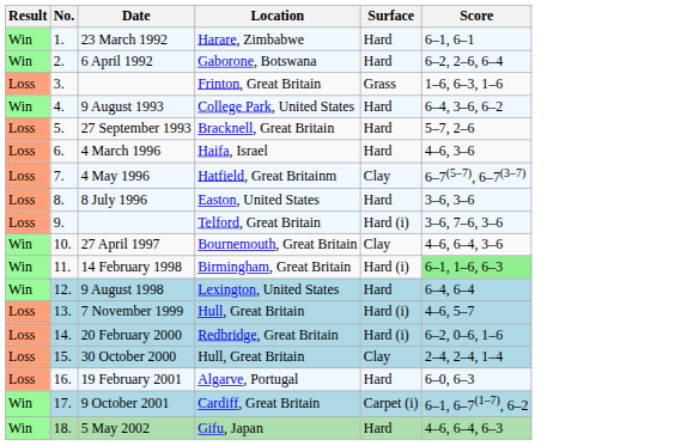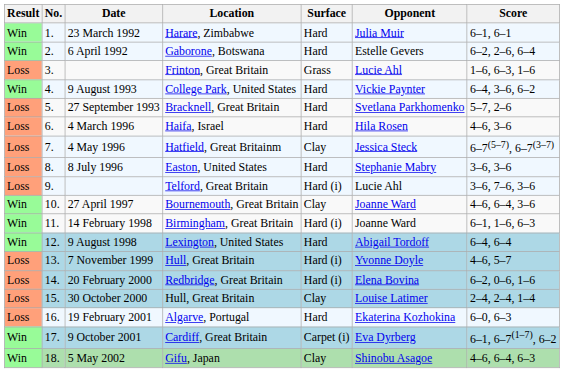+ column: Opponent | Julia Muir | Estelle Gevers | Lucie Ahl | Vickie Paynter | Svetlana Parkhomenko | Hila Rosen | Jessica Steck | Stephanie Mabry | Lucie Ahl | Joanne Ward | Joanne Ward | Abigail Tordoff | Yvonne Doyle | Elena Bovina | Louise Latimer | Ekaterina Kozhokina | Eva Dyrberg | Shinobu Asagoe
14 February 1998 | Score: lightgreen background -> no background
5 May 2002 | Surface: Hard -> Clay
